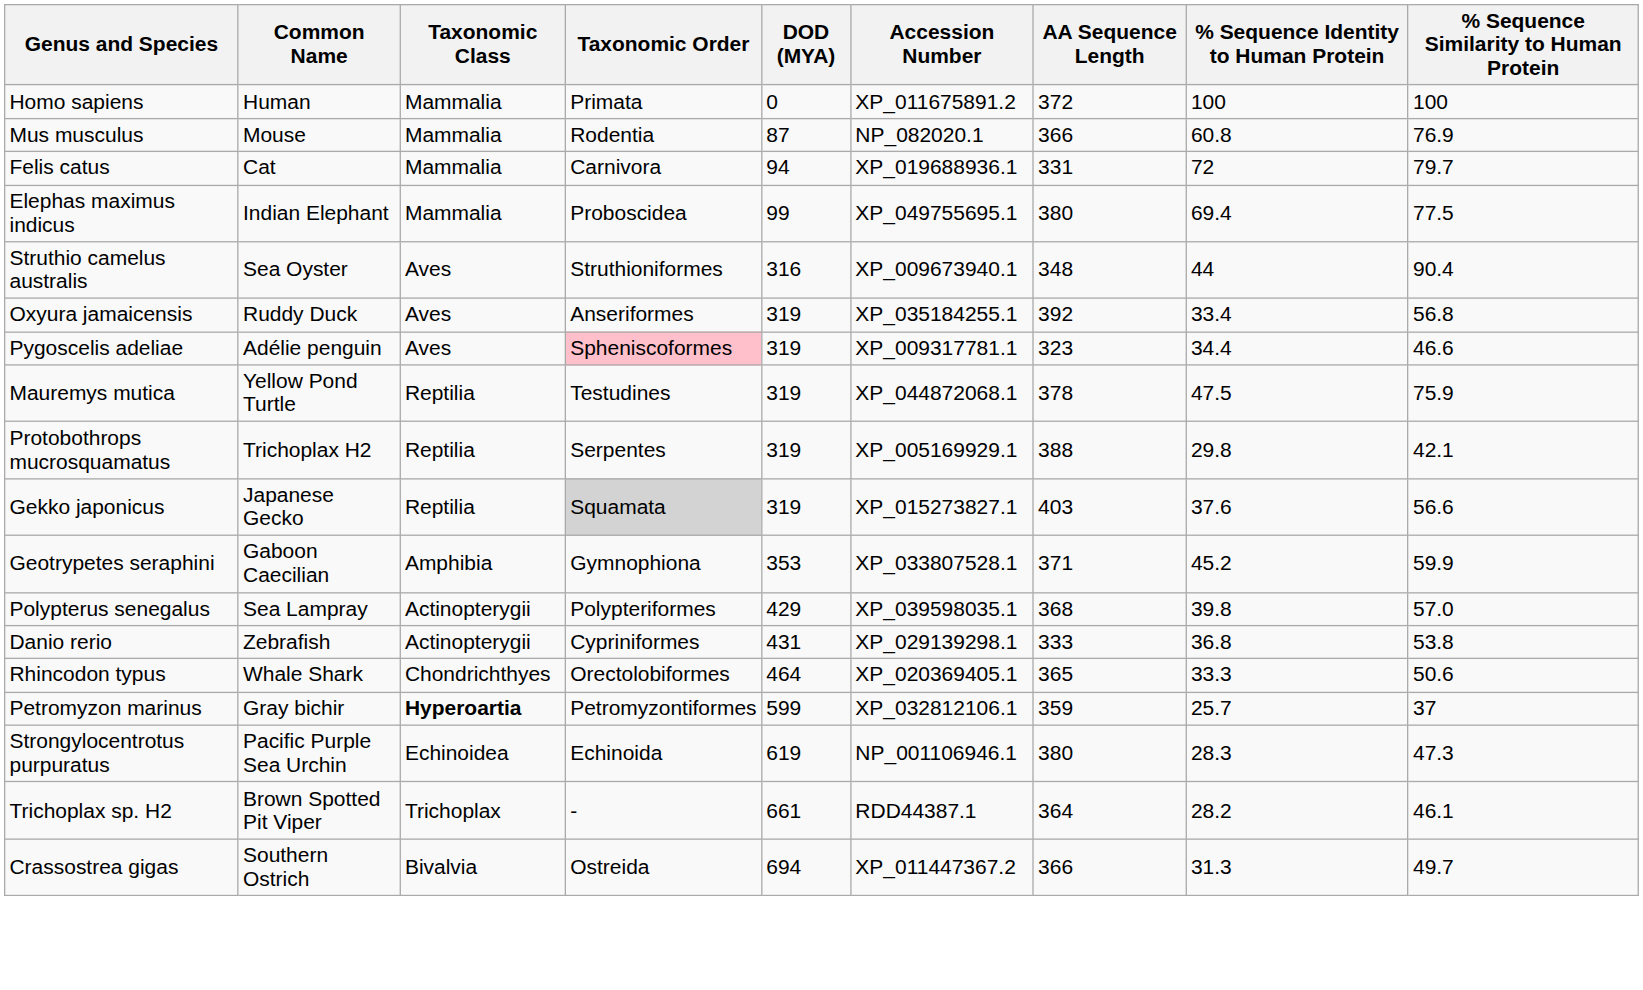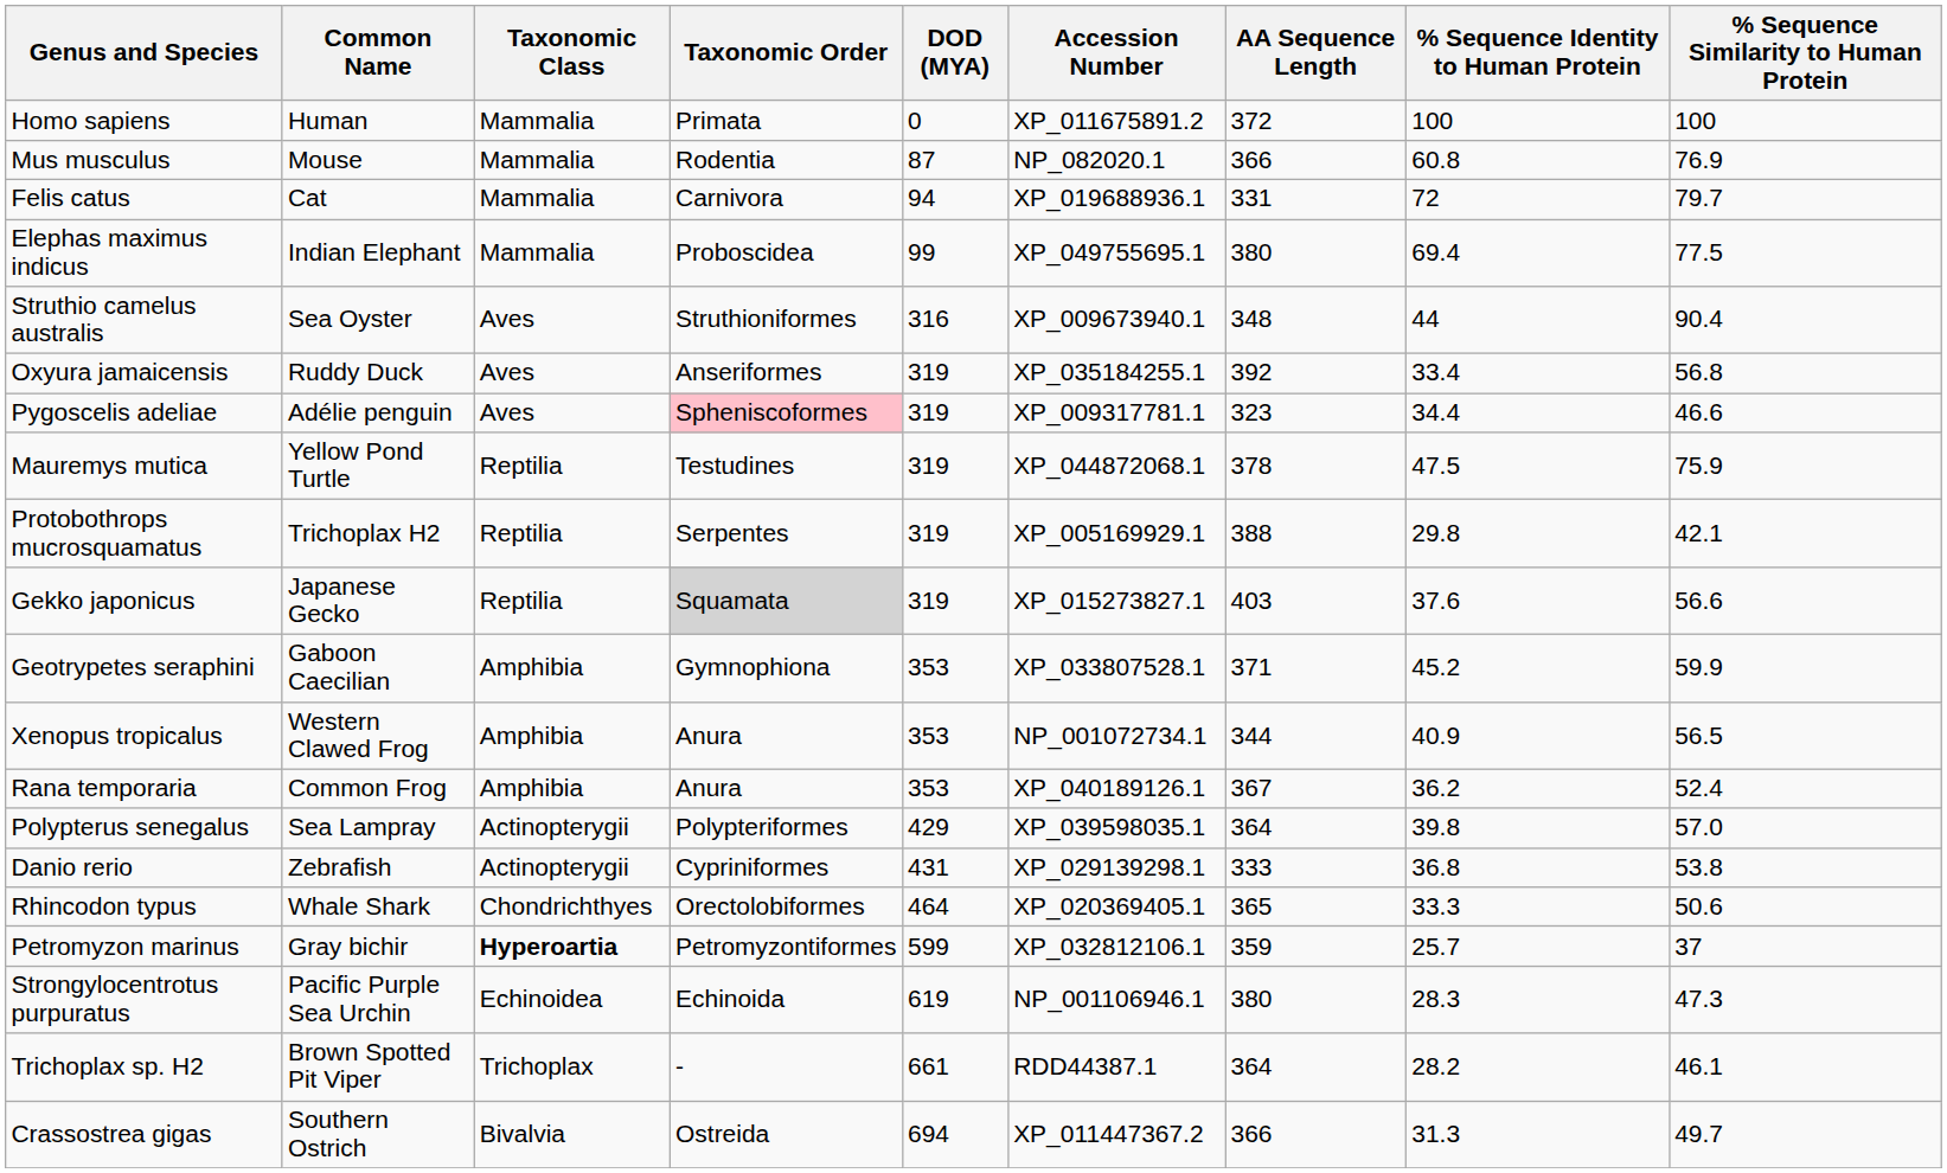+ row: Xenopus tropicalus | Western Clawed Frog | Amphibia | Anura | 353 | NP_001072734.1 | 344 | 40.9 | 56.5
+ row: Rana temporaria | Common Frog | Amphibia | Anura | 353 | XP_040189126.1 | 367 | 36.2 | 52.4
Polypterus senegalus | AA Sequence Length: 368 -> 364
